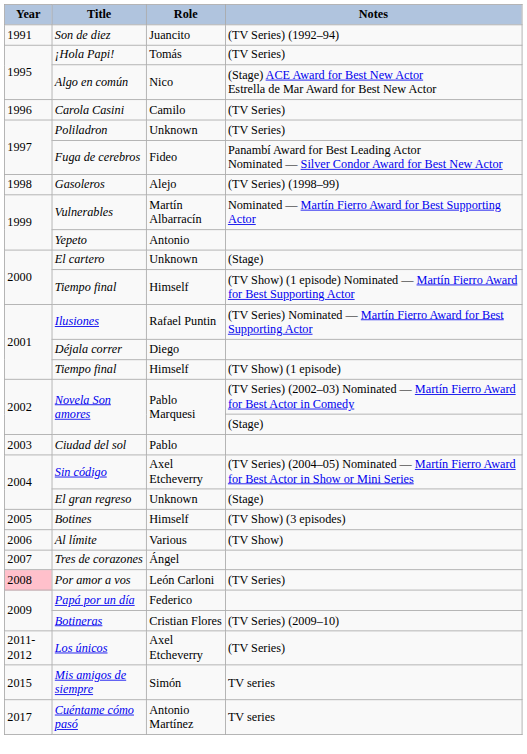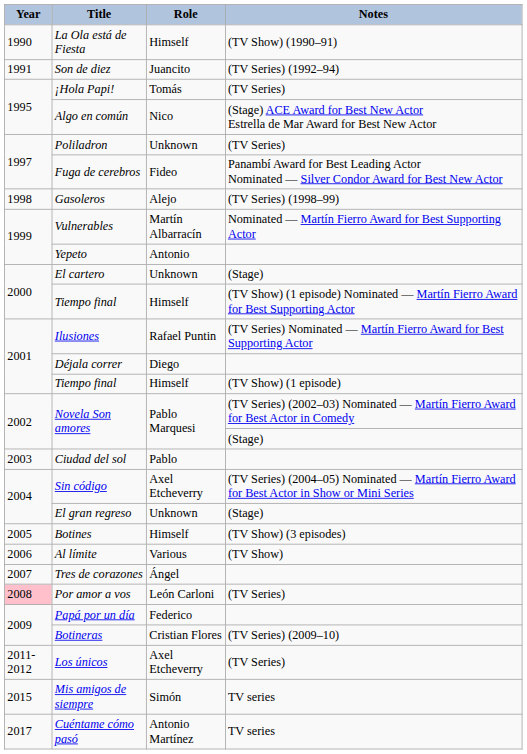+ row: 1990 | La Ola está de Fiesta | Himself | (TV Show) (1990–91)
- row: 1996 | Carola Casini | Camilo | (TV Series)
